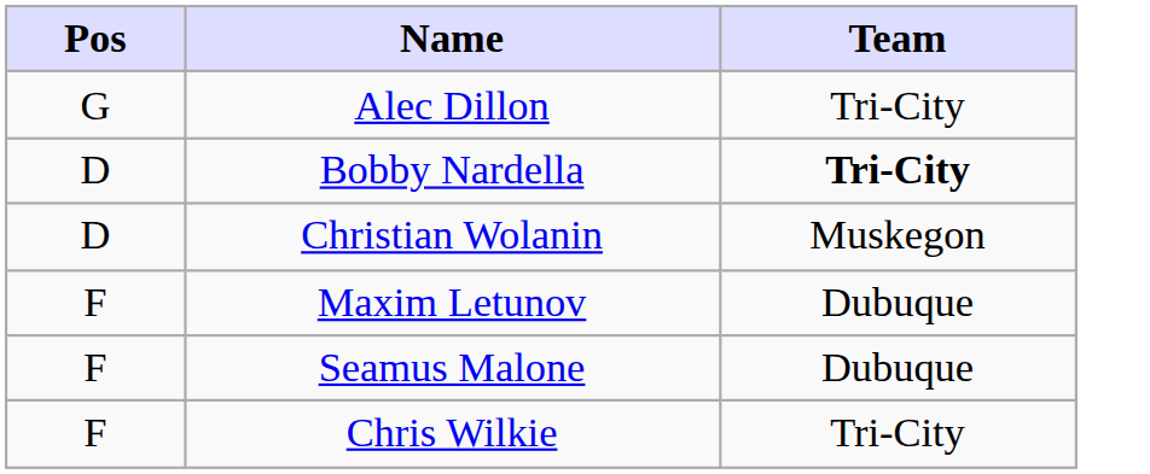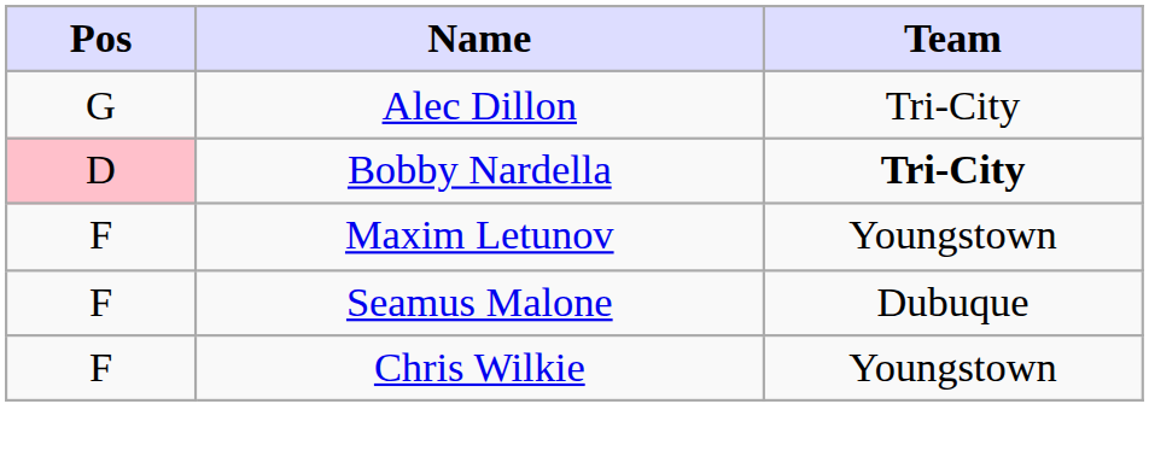Bobby Nardella | Pos: no background -> pink background
- row: D | Christian Wolanin | Muskegon
Maxim Letunov | Team: Dubuque -> Youngstown
Chris Wilkie | Team: Tri-City -> Youngstown
